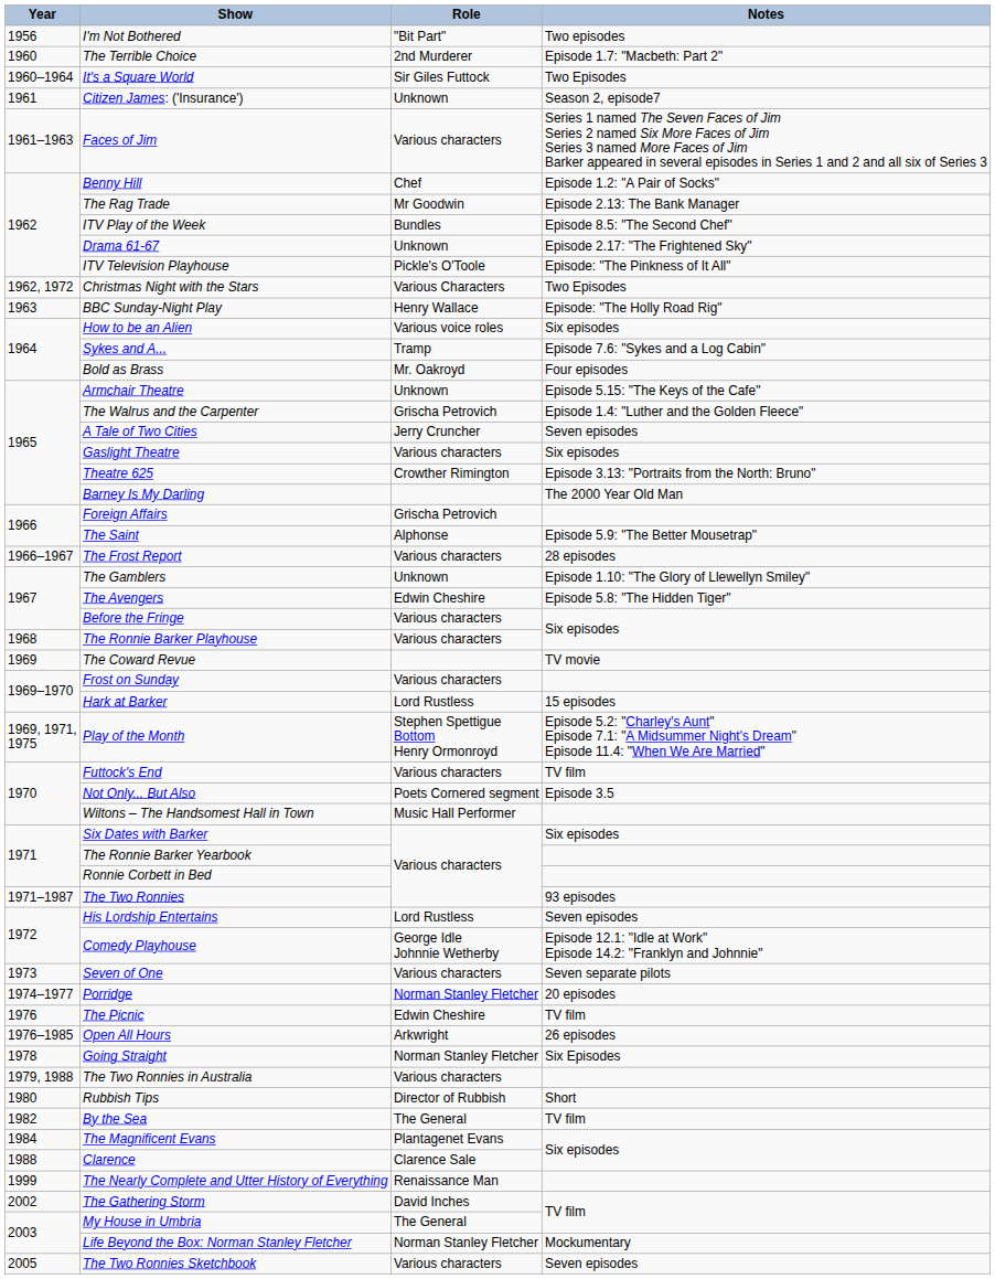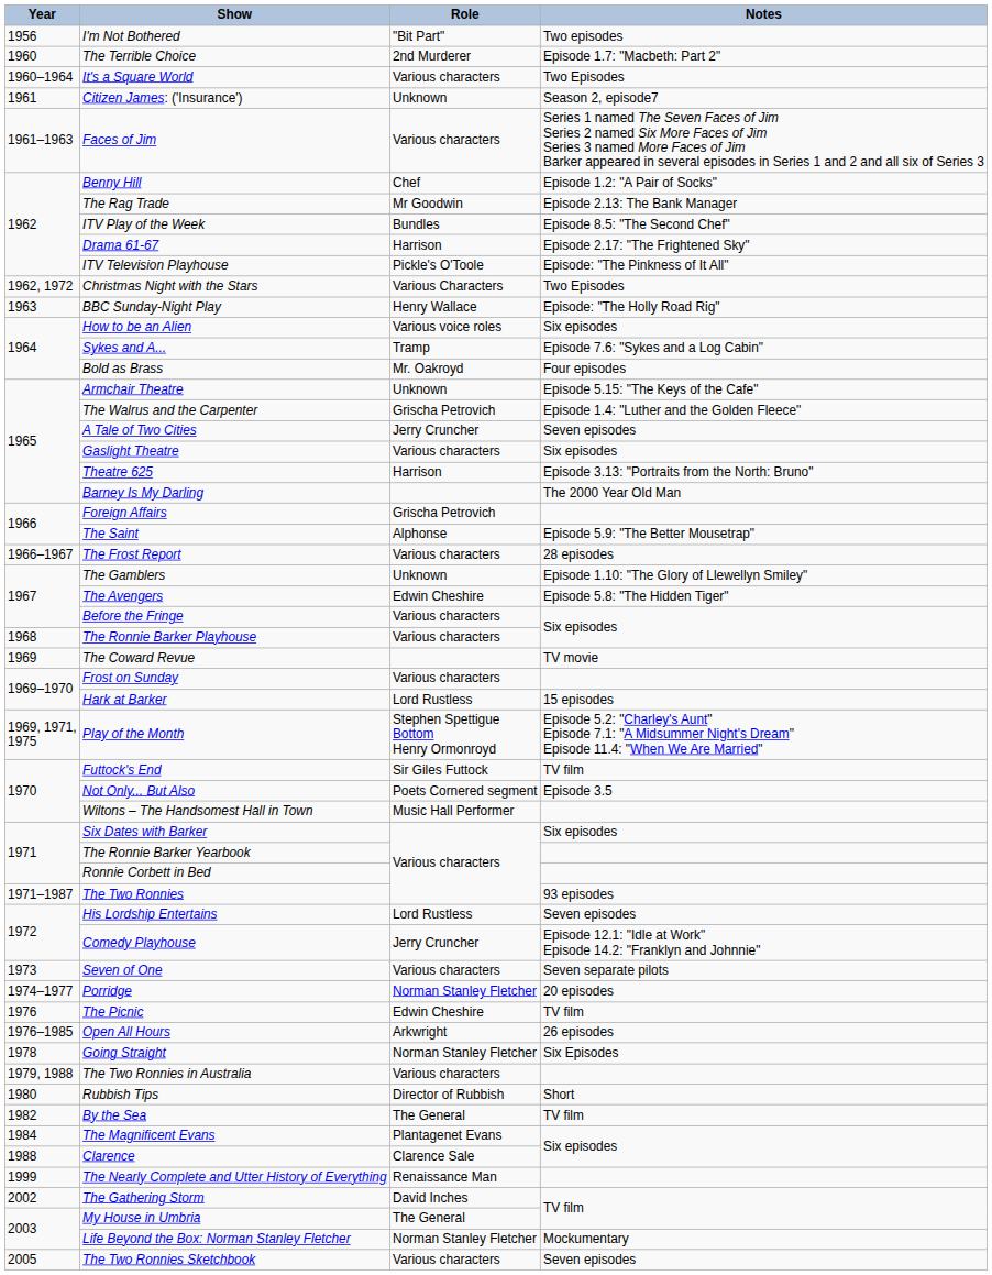It's a Square World | Role: Sir Giles Futtock -> Various characters
Drama 61-67 | Role: Unknown -> Harrison
Theatre 625 | Role: Crowther Rimington -> Harrison
Futtock's End | Role: Various characters -> Sir Giles Futtock
Comedy Playhouse | Role: George Idle Johnnie Wetherby -> Jerry Cruncher
